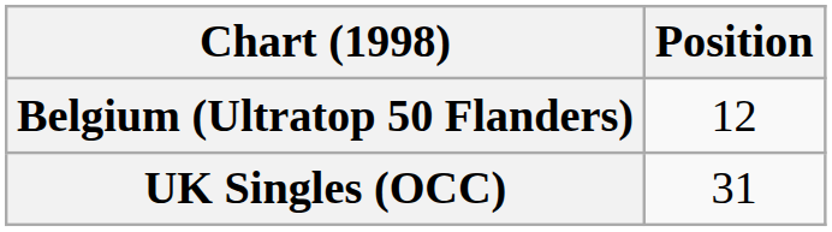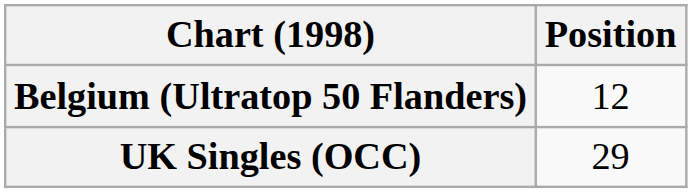UK Singles (OCC) | Position: 31 -> 29
